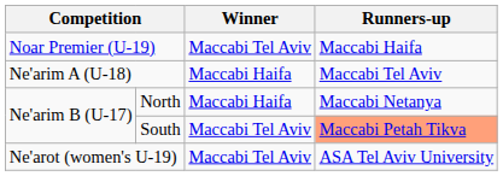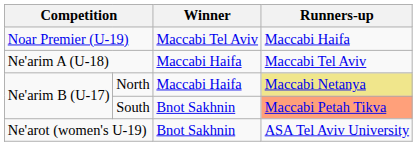North | Runners-up: no background -> khaki background
South | Winner: Maccabi Tel Aviv -> Bnot Sakhnin
Ne'arot (women's U-19) | Winner: Maccabi Tel Aviv -> Bnot Sakhnin
